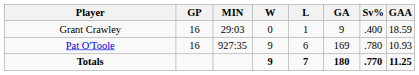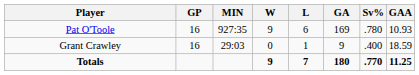rows swapped: Pat O'Toole <-> Grant Crawley
